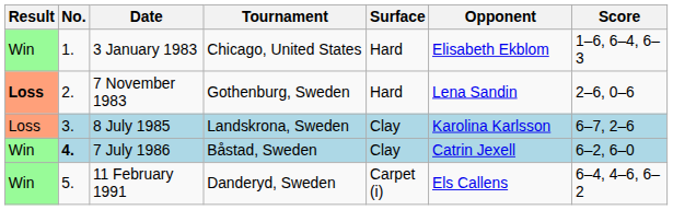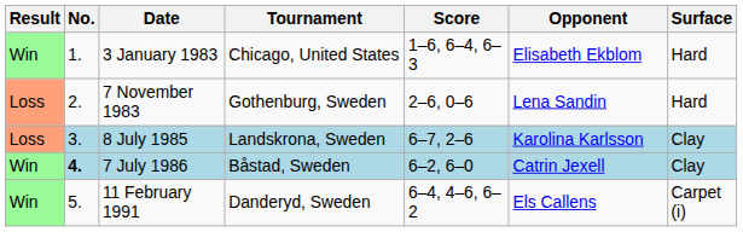columns swapped: Surface <-> Score
7 November 1983 | Result: bold -> normal
